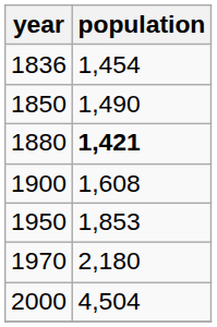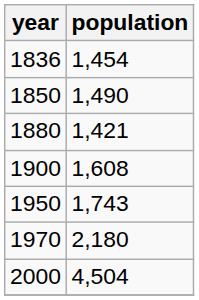1880 | population: bold -> normal
1950 | population: 1,853 -> 1,743
